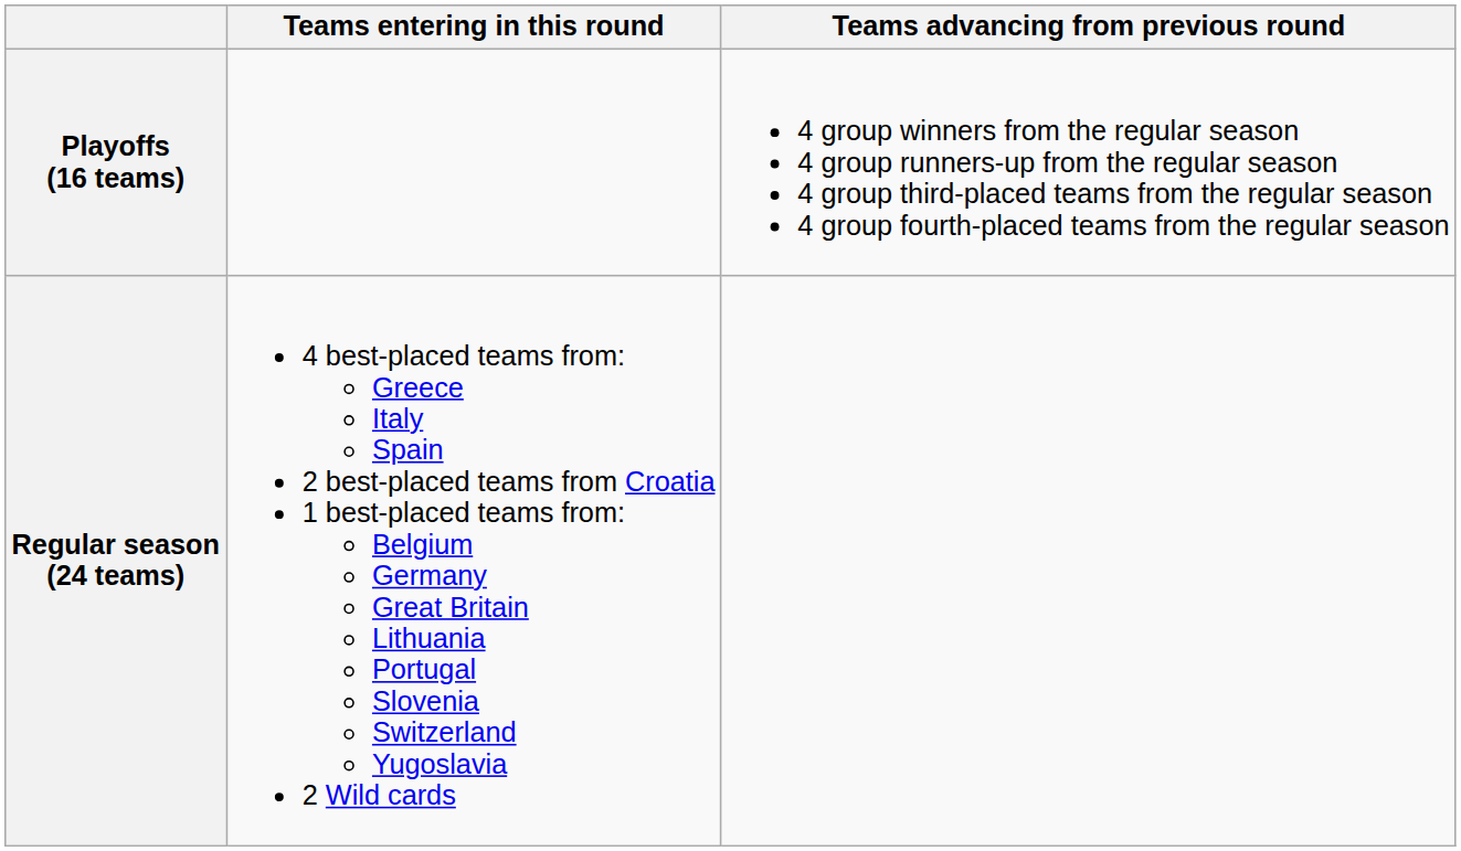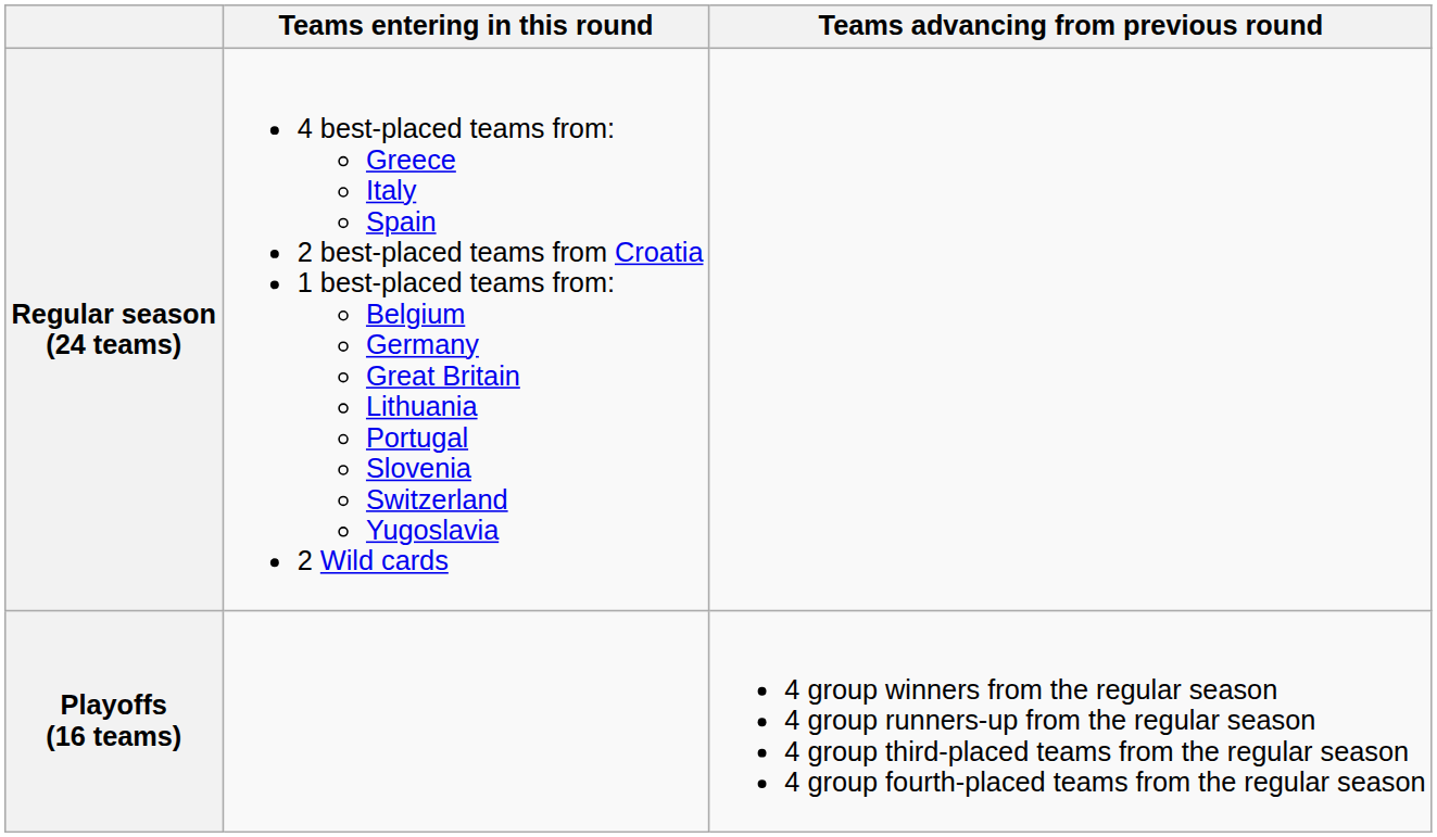rows swapped: Regular season (24 teams) <-> Playoffs (16 teams)
